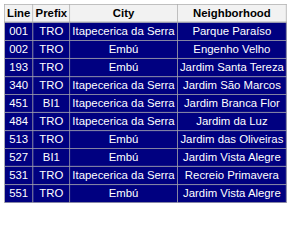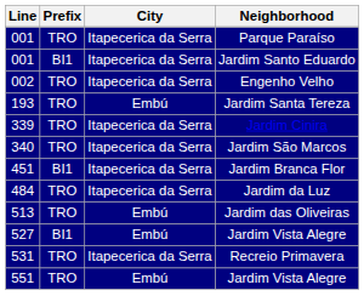+ row: 001 | BI1 | Itapecerica da Serra | Jardim Santo Eduardo
Engenho Velho | City: Embú -> Itapecerica da Serra
+ row: 339 | TRO | Itapecerica da Serra | Jardim Cinira
